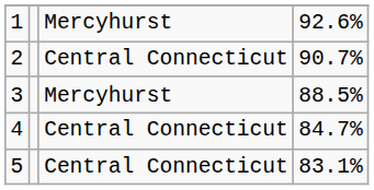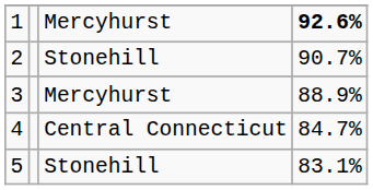1 | column 4: normal -> bold
2 | column 3: Central Connecticut -> Stonehill
3 | column 4: 88.5% -> 88.9%
5 | column 3: Central Connecticut -> Stonehill
